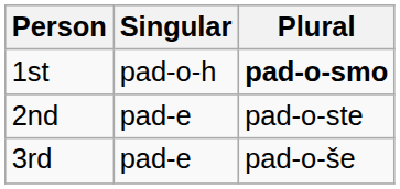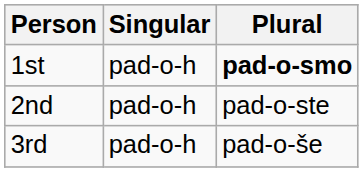2nd | Singular: pad-e -> pad-o-h
3rd | Singular: pad-e -> pad-o-h
